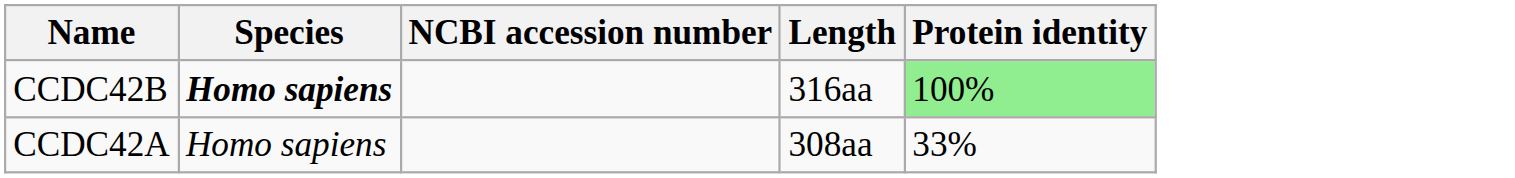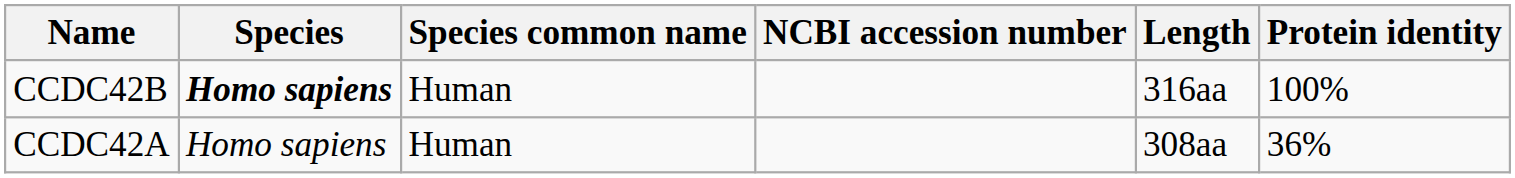+ column: Species common name | Human | Human
CCDC42B | Protein identity: lightgreen background -> no background
CCDC42A | Protein identity: 33% -> 36%
